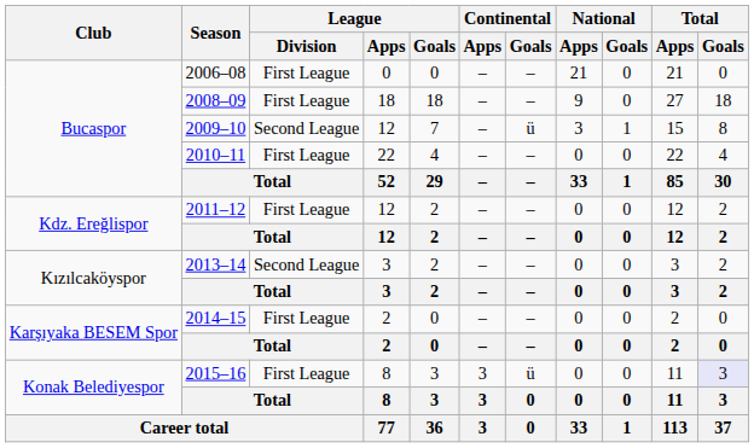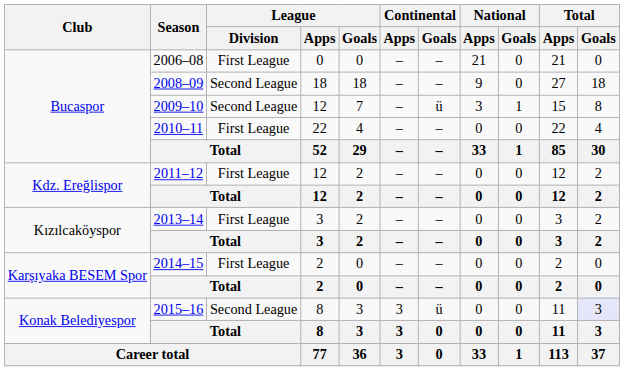2008–09 | League / Division: First League -> Second League
2013–14 | League / Division: Second League -> First League
2015–16 | League / Division: First League -> Second League
